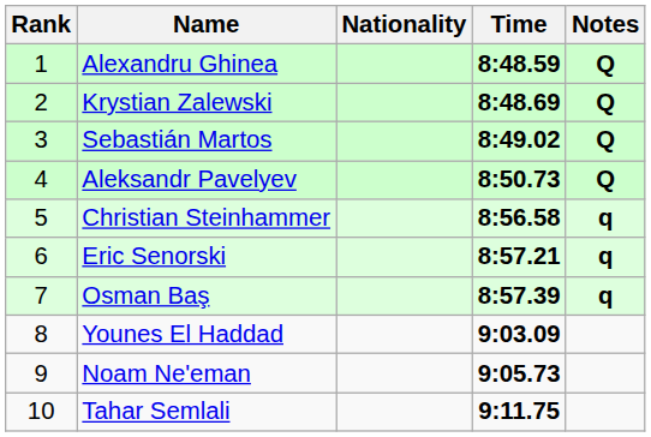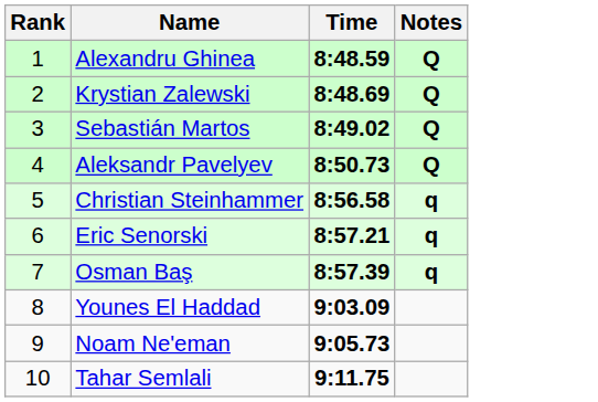- column: Nationality
